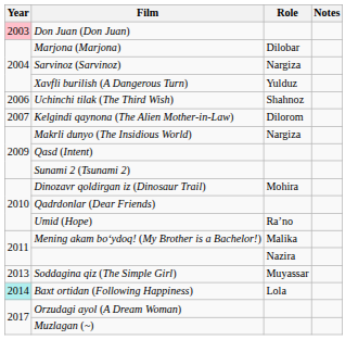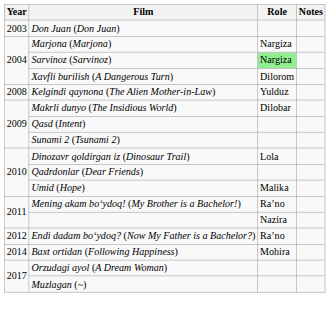Don Juan (Don Juan) | Year: pink background -> no background
Marjona (Marjona) | Role: Dilobar -> Nargiza
Sarvinoz (Sarvinoz) | Role: no background -> lightgreen background
Xavfli burilish (A Dangerous Turn) | Role: Yulduz -> Dilorom
- row: 2006 | Uchinchi tilak (The Third Wish) | Shahnoz
Kelgindi qaynona (The Alien Mother-in-Law) | Year: 2007 -> 2008
Kelgindi qaynona (The Alien Mother-in-Law) | Role: Dilorom -> Yulduz
Makrli dunyo (The Insidious World) | Role: Nargiza -> Dilobar
Dinozavr qoldirgan iz (Dinosaur Trail) | Role: Mohira -> Lola
Umid (Hope) | Role: Raʼno -> Malika
Mening akam boʻydoq! (My Brother is a Bachelor!) | Role: Malika -> Raʼno
+ row: 2012 | Endi dadam boʻydoq? (Now My Father is a Bachelor?) | Raʼno
- row: 2013 | Soddagina qiz (The Simple Girl) | Muyassar
Baxt ortidan (Following Happiness) | Year: paleturquoise background -> no background
Baxt ortidan (Following Happiness) | Role: Lola -> Mohira
